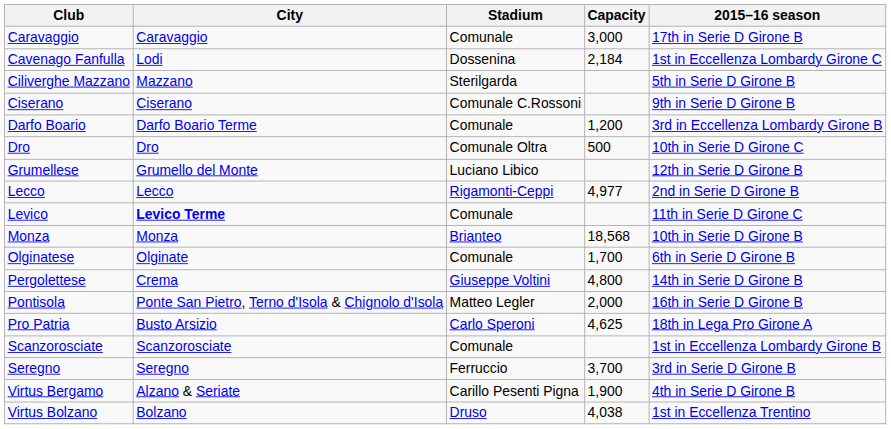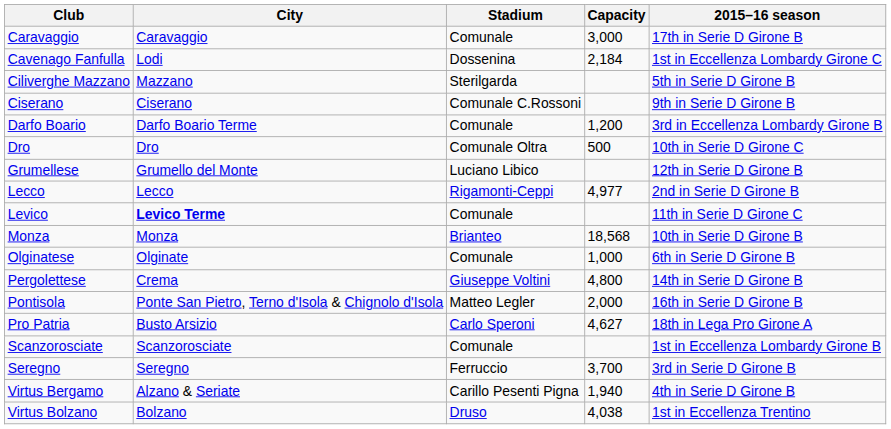Olginatese | Capacity: 1,700 -> 1,000
Pro Patria | Capacity: 4,625 -> 4,627
Virtus Bergamo | Capacity: 1,900 -> 1,940
